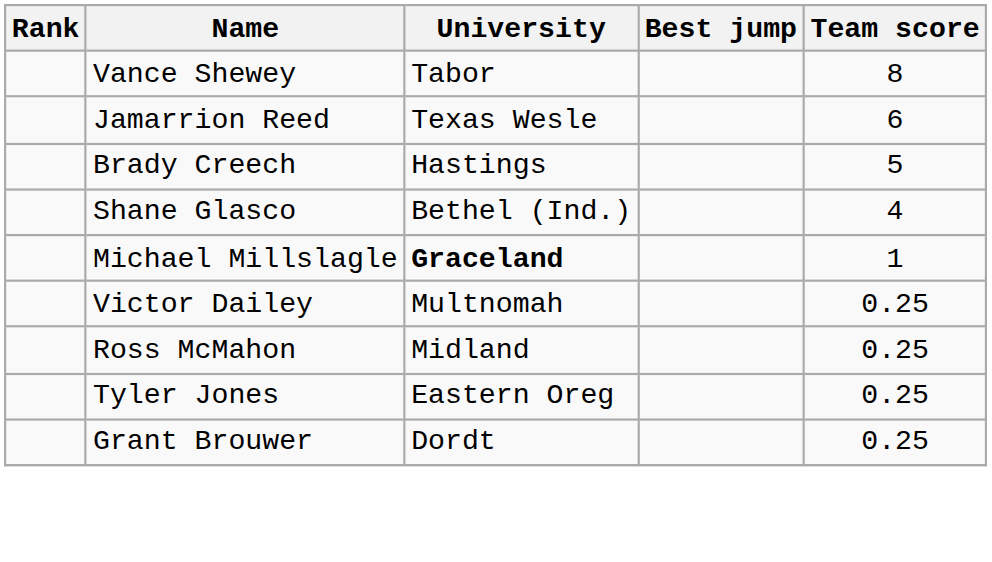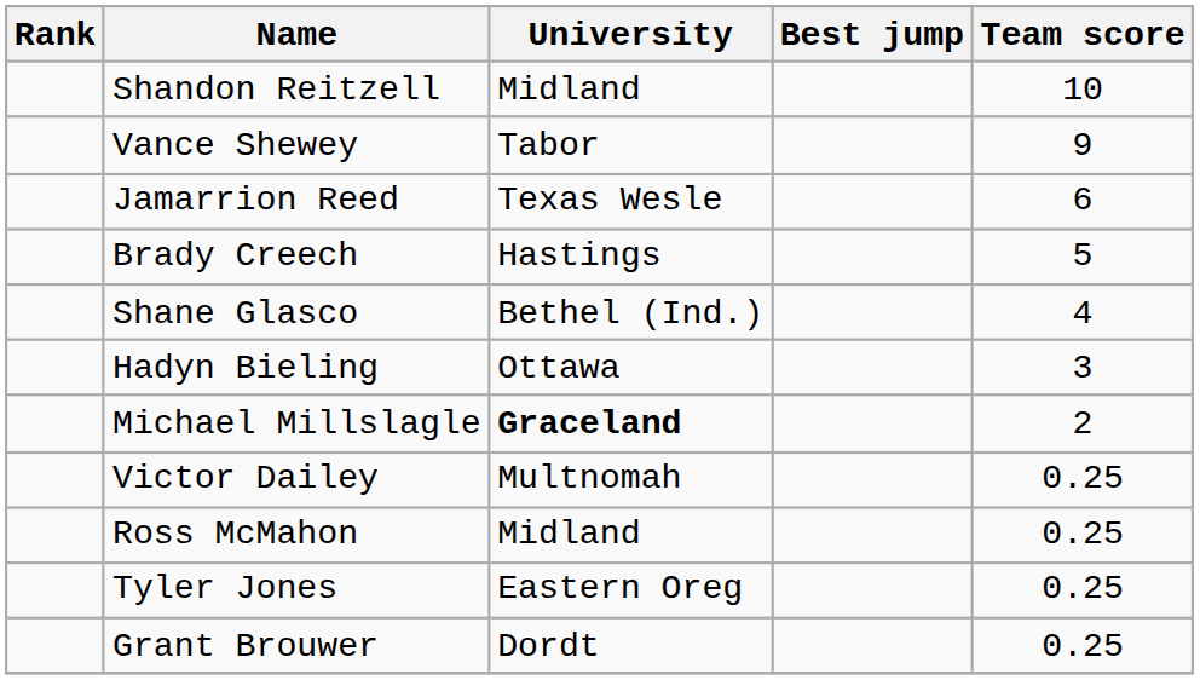+ row: Shandon Reitzell | Midland | 10
Vance Shewey | Team score: 8 -> 9
+ row: Hadyn Bieling | Ottawa | 3
Michael Millslagle | Team score: 1 -> 2
